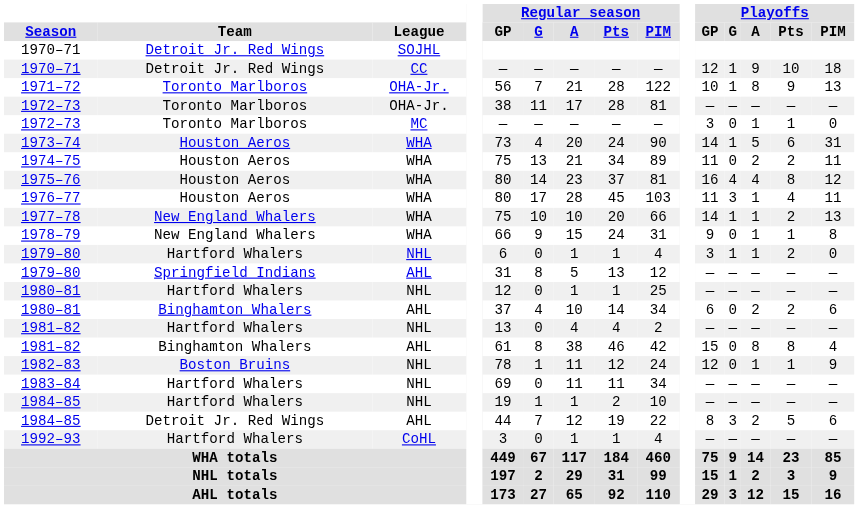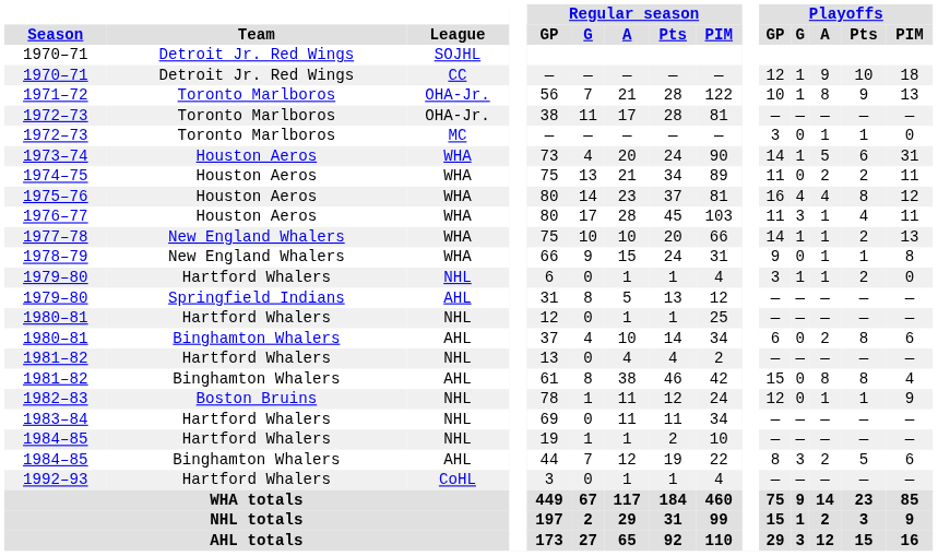1980–81 / AHL | Playoffs / Pts: 2 -> 8
1984–85 / AHL | Team: Detroit Jr. Red Wings -> Binghamton Whalers
